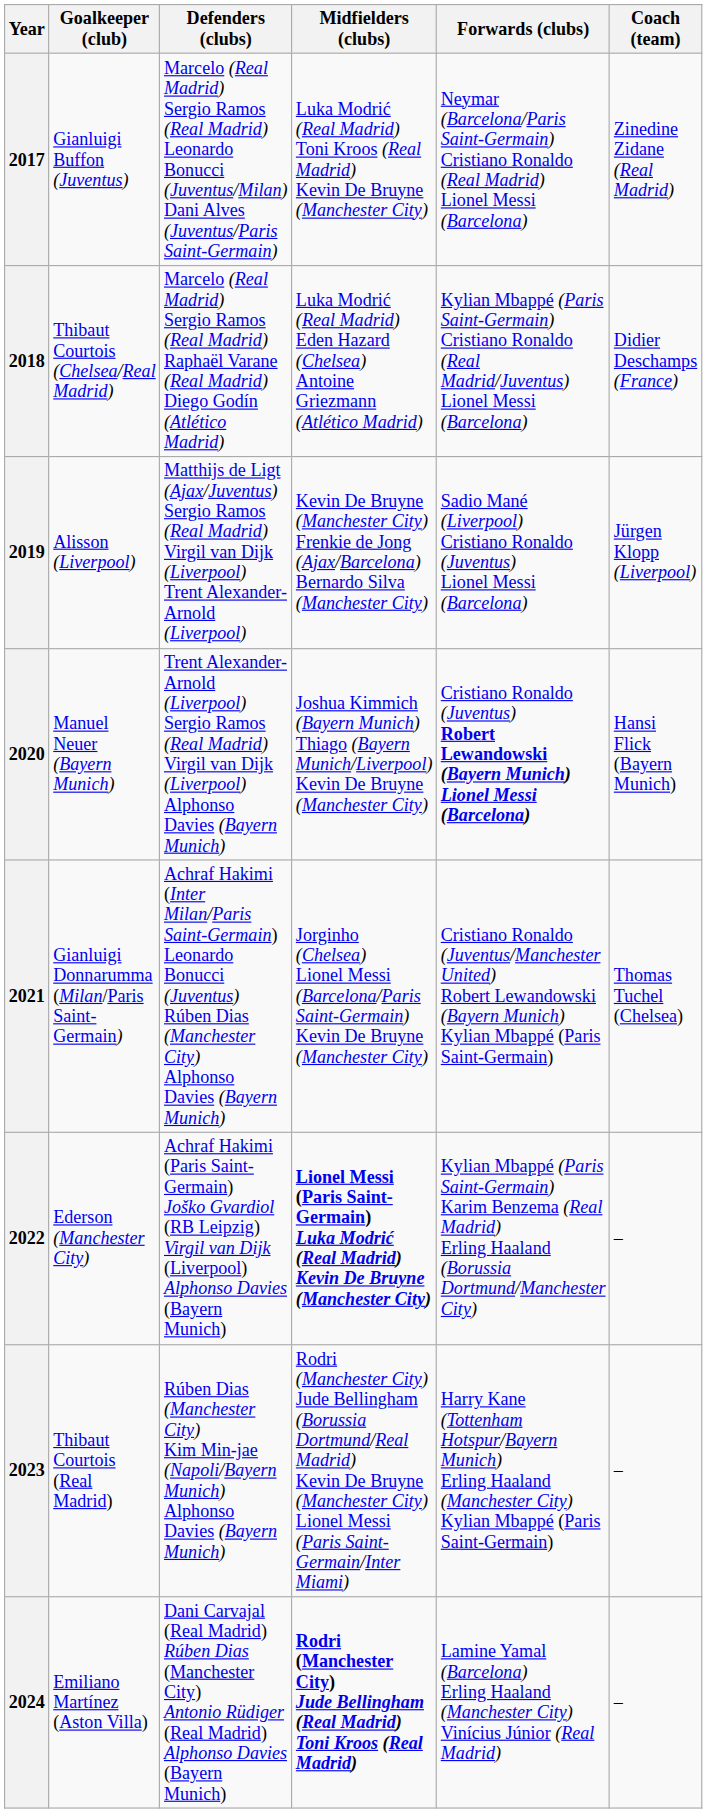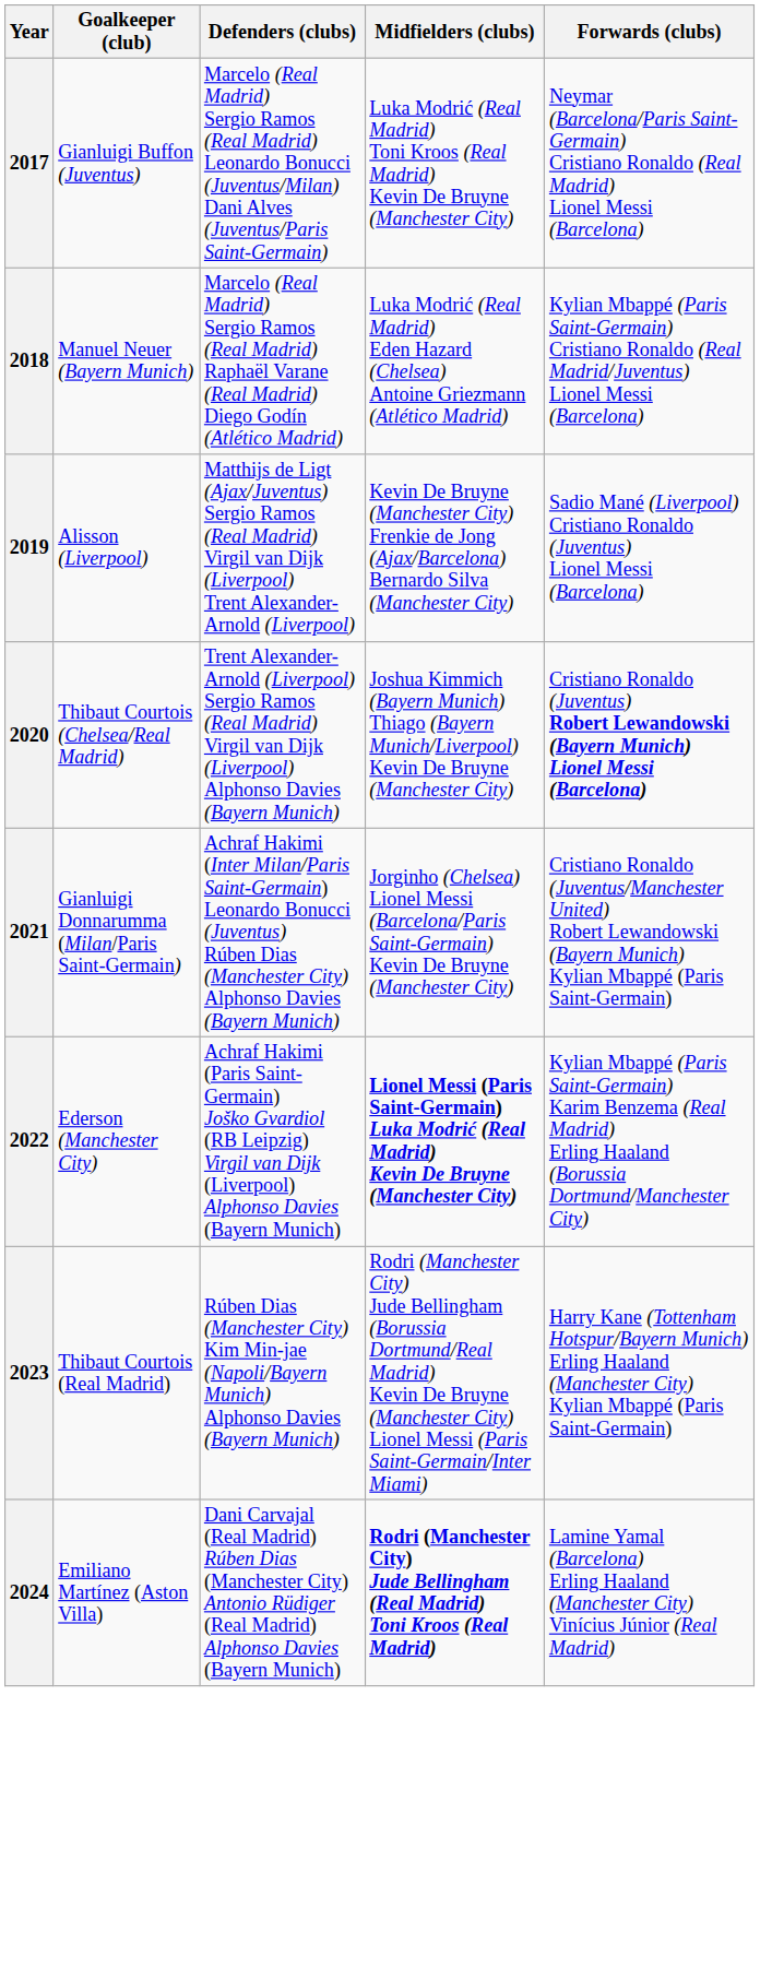- column: Coach (team) | Zinedine Zidane (Real Madrid) | Didier Deschamps (France) | Jürgen Klopp (Liverpool) | Hansi Flick (Bayern Munich) | Thomas Tuchel (Chelsea) | – | – | –
2018 | Goalkeeper (club): Thibaut Courtois (Chelsea/Real Madrid) -> Manuel Neuer (Bayern Munich)
2020 | Goalkeeper (club): Manuel Neuer (Bayern Munich) -> Thibaut Courtois (Chelsea/Real Madrid)
